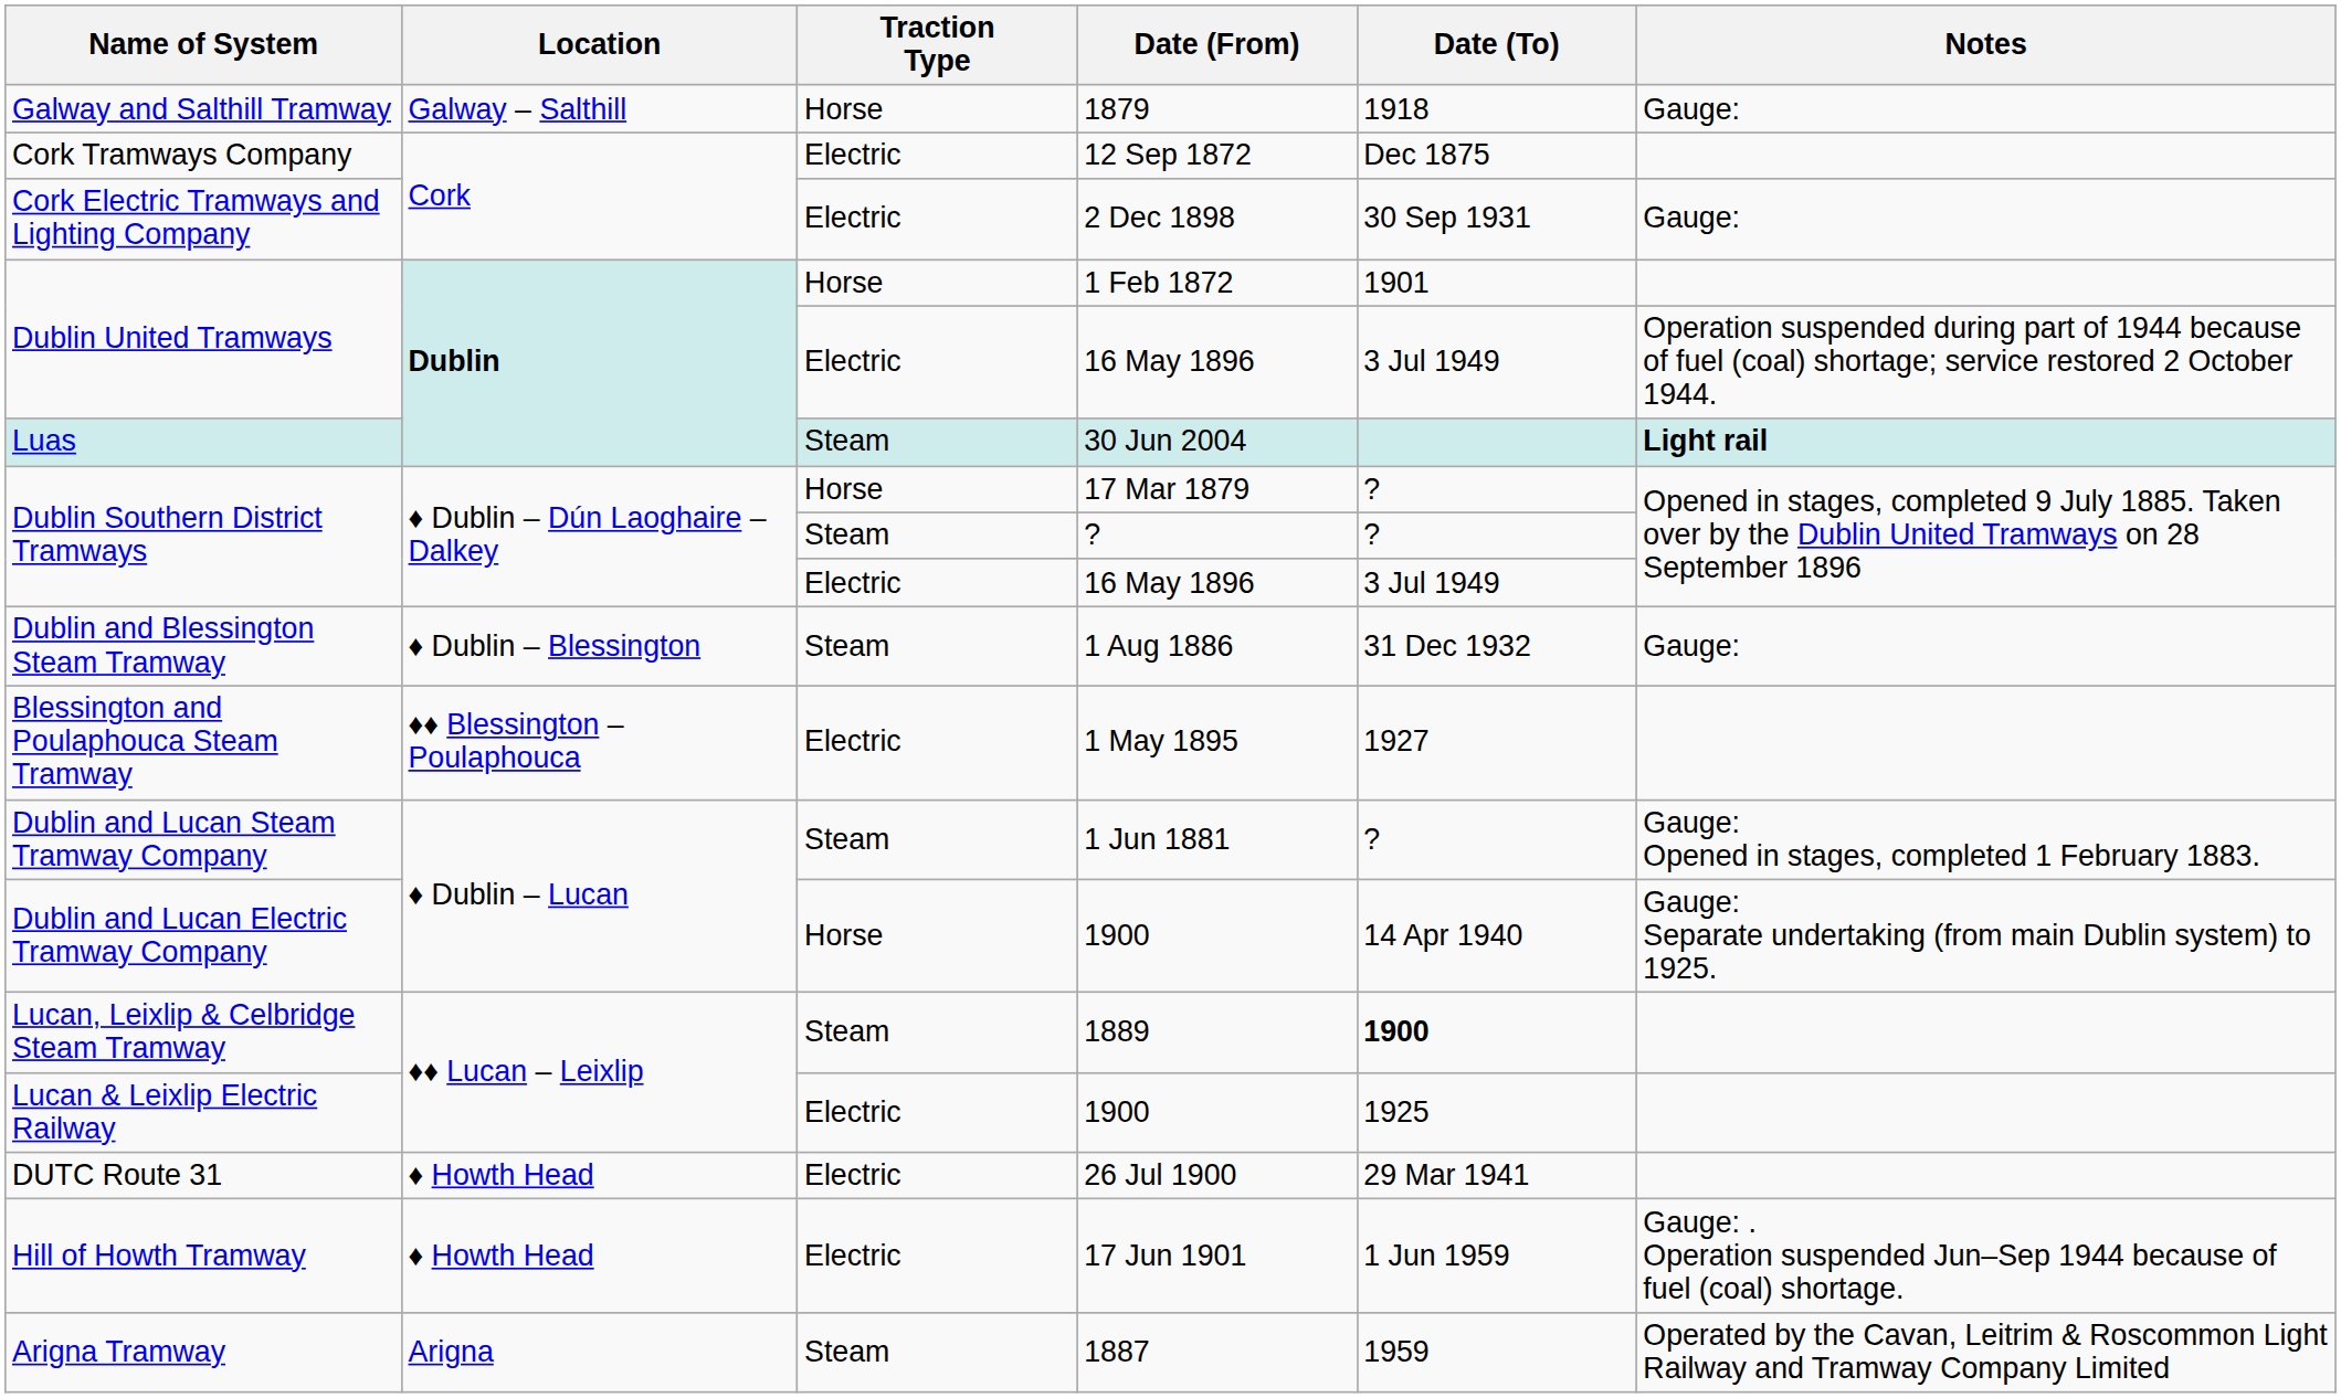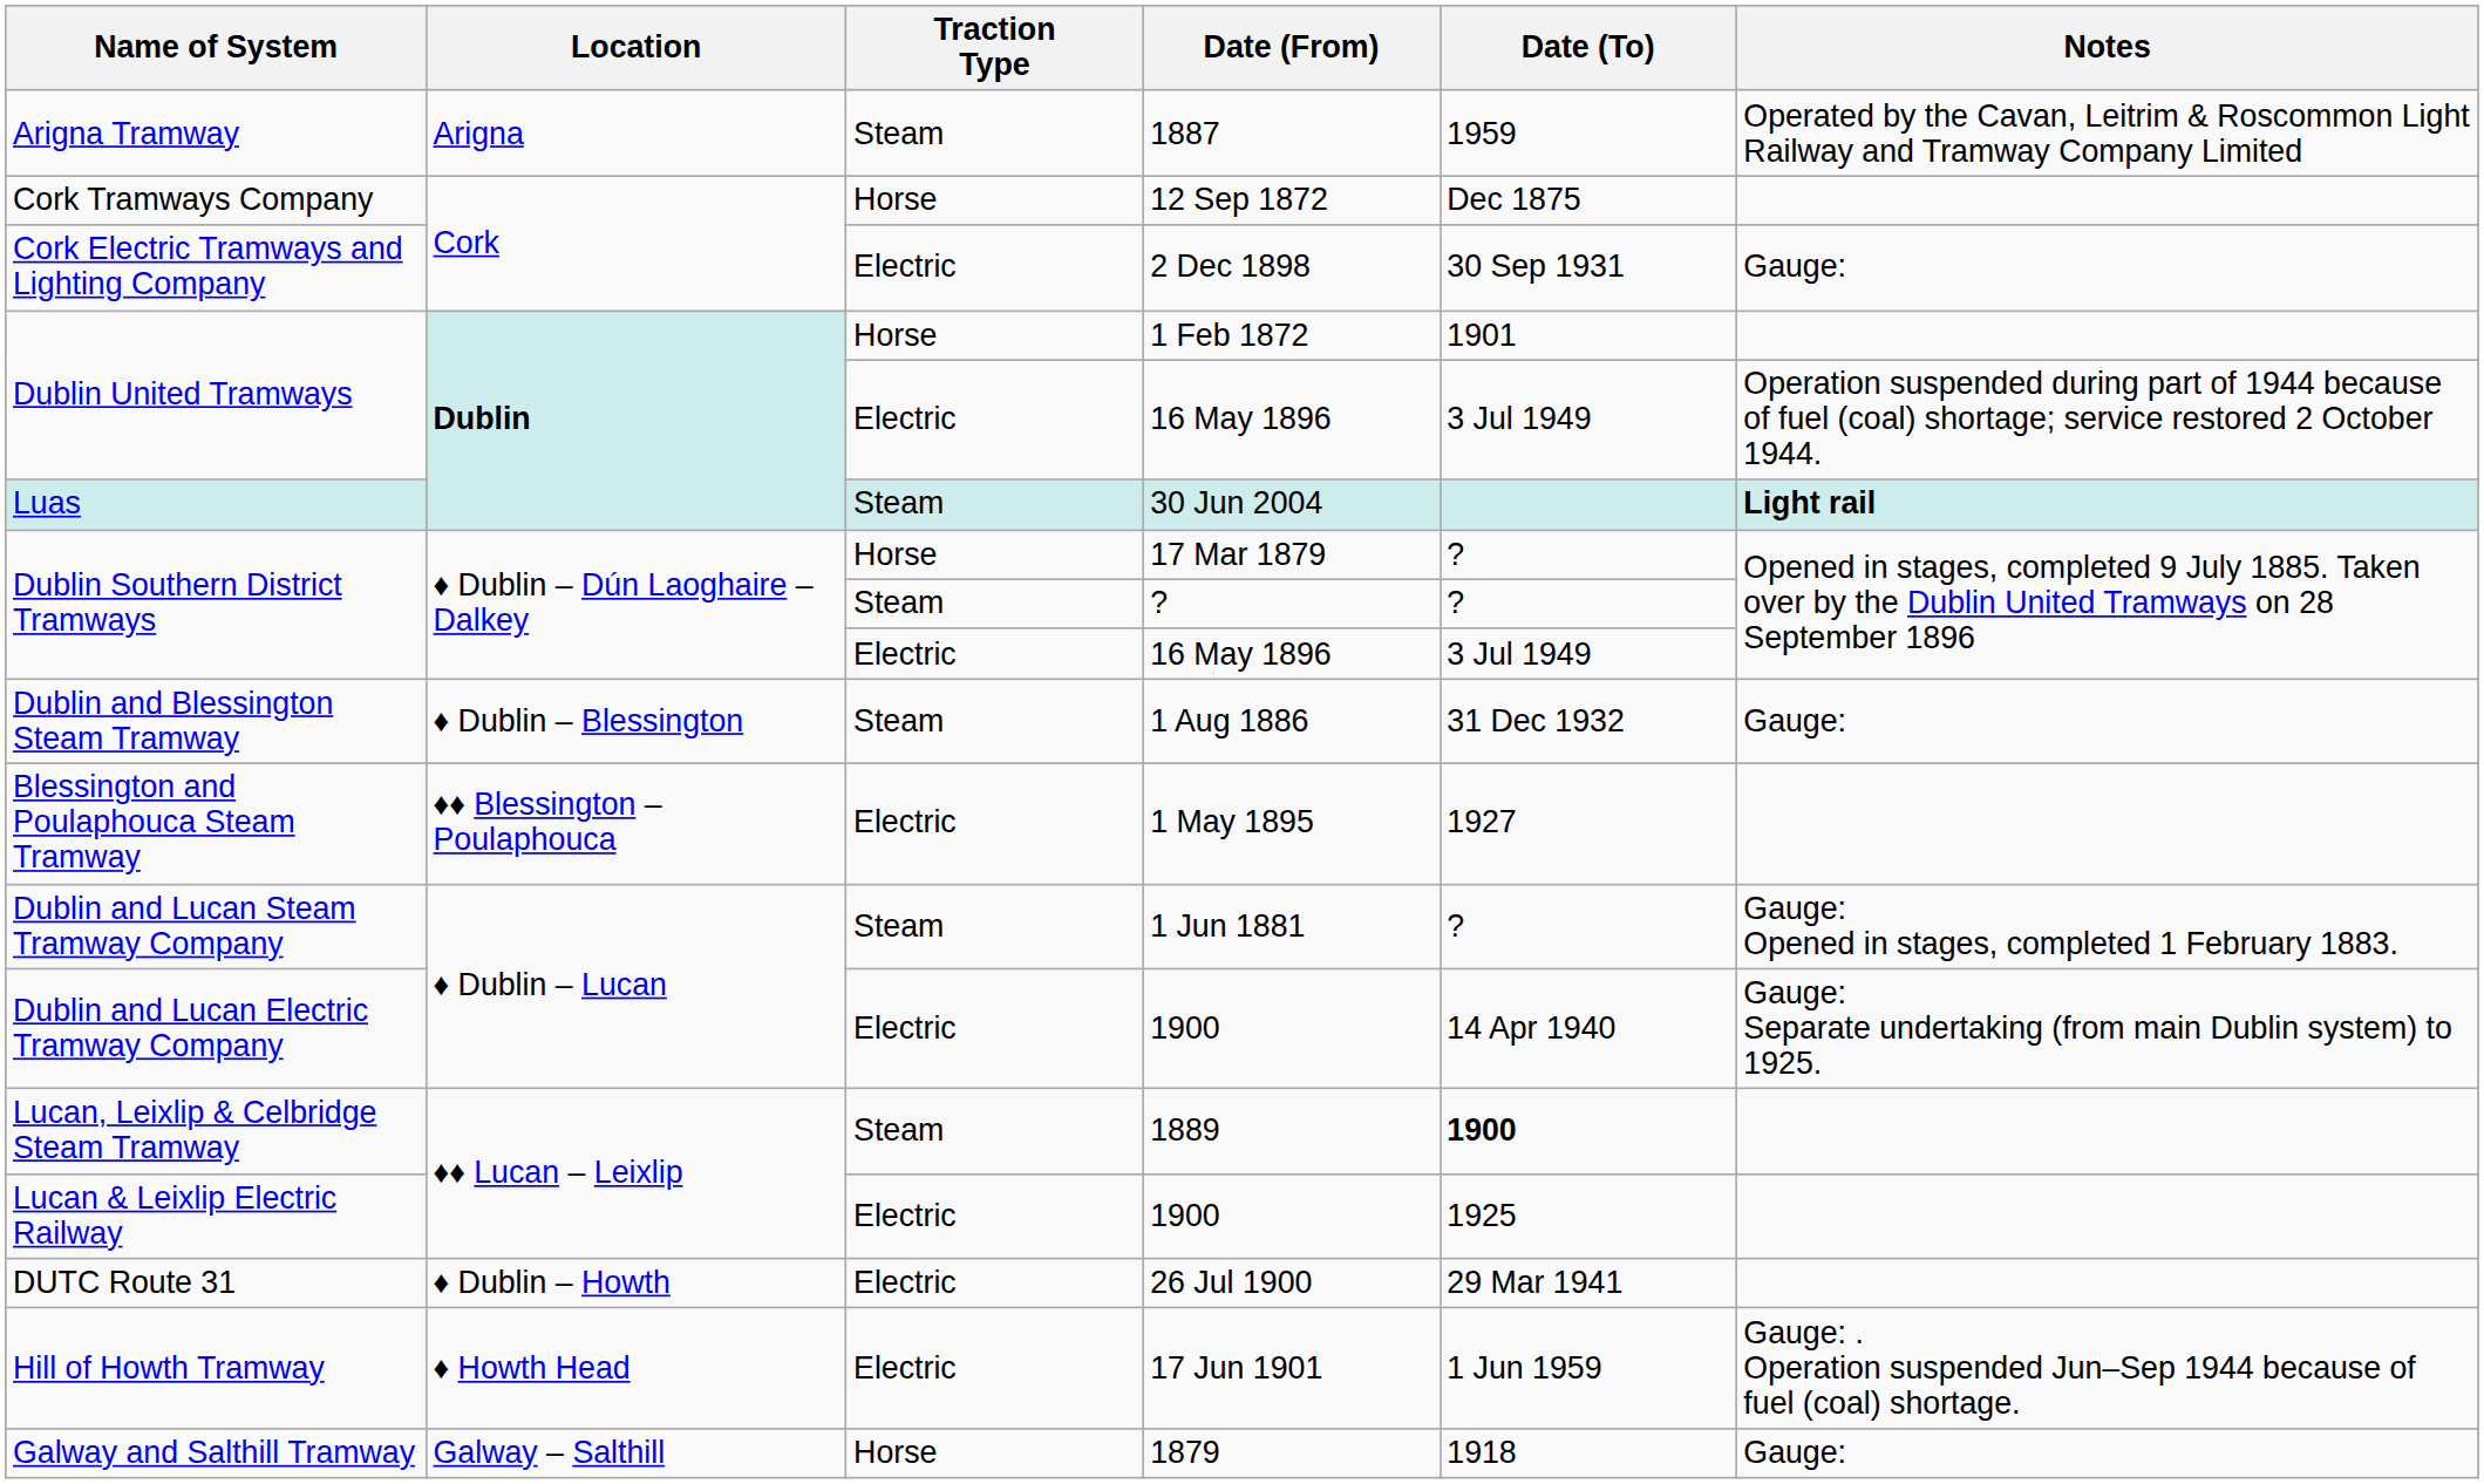rows swapped: 1887 <-> 1879
12 Sep 1872 | Traction Type: Electric -> Horse
Dublin and Lucan Electric Tramway Company / 1900 | Traction Type: Horse -> Electric
26 Jul 1900 | Location: ♦ Howth Head -> ♦ Dublin – Howth
